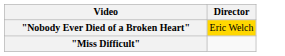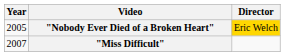+ column: Year | 2005 | 2007
